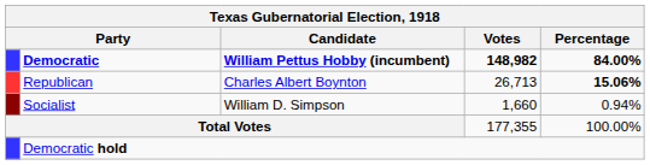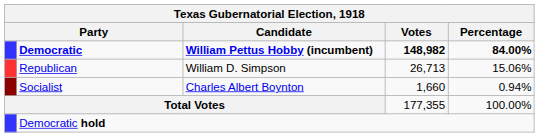Republican | Candidate: Charles Albert Boynton -> William D. Simpson
Republican | Percentage: bold -> normal
Socialist | Candidate: William D. Simpson -> Charles Albert Boynton
